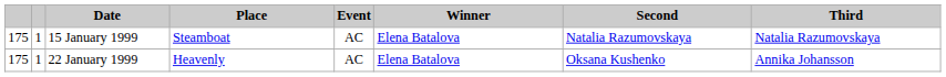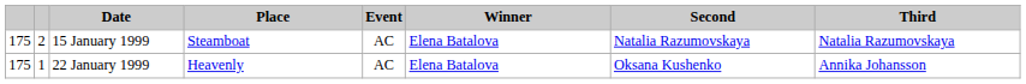15 January 1999 | column 2: 1 -> 2
